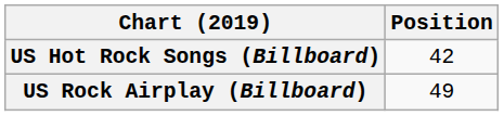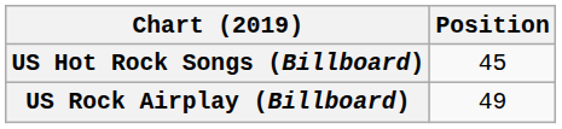US Hot Rock Songs (Billboard) | Position: 42 -> 45
